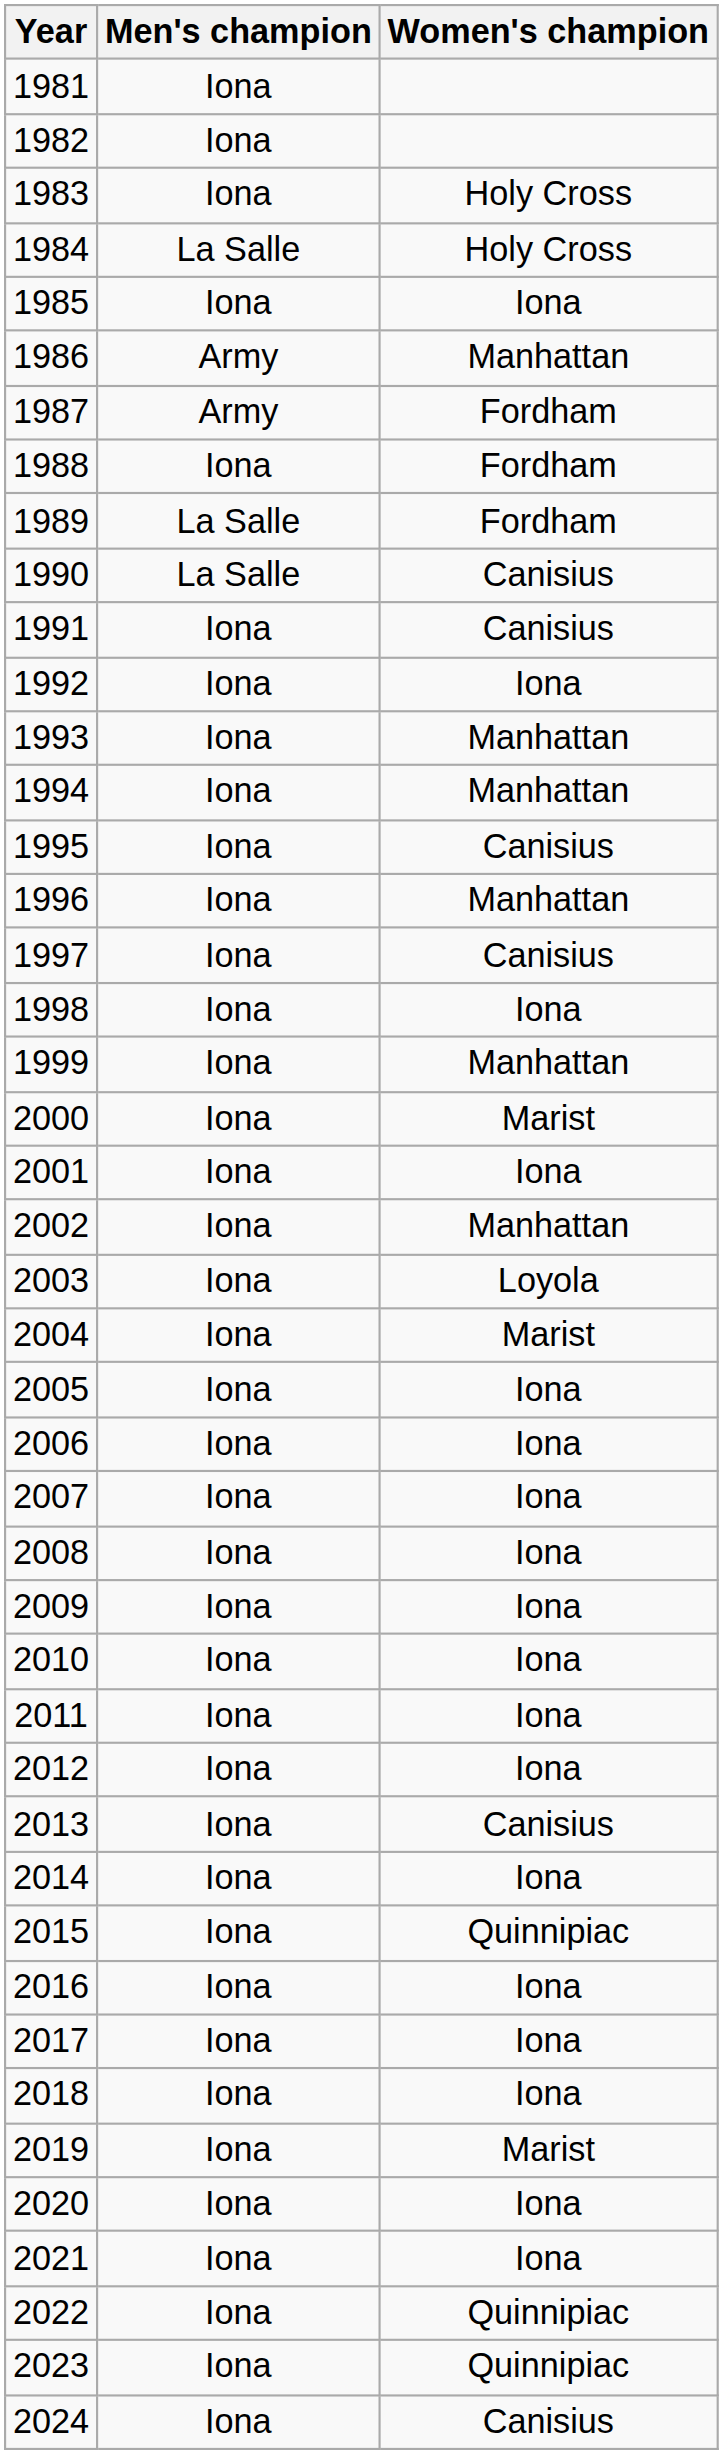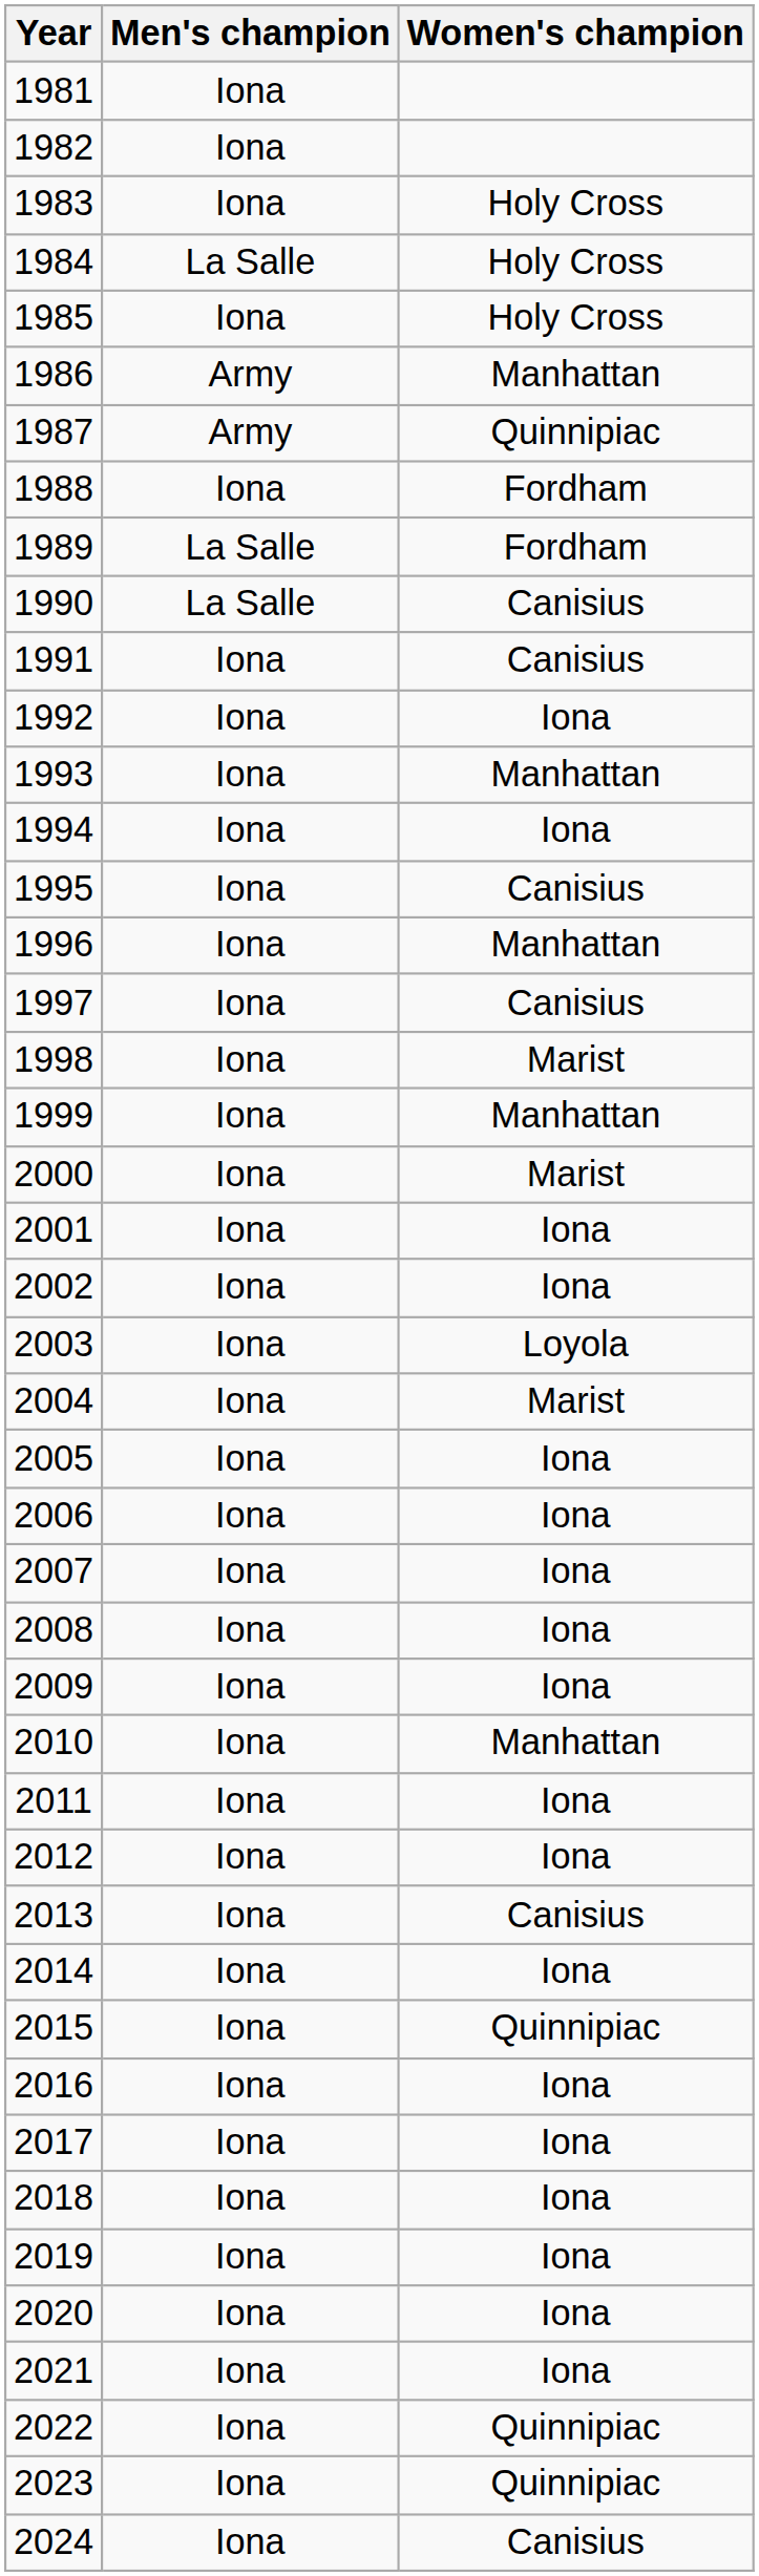1985 | Women's champion: Iona -> Holy Cross
1987 | Women's champion: Fordham -> Quinnipiac
1994 | Women's champion: Manhattan -> Iona
1998 | Women's champion: Iona -> Marist
2002 | Women's champion: Manhattan -> Iona
2010 | Women's champion: Iona -> Manhattan
2019 | Women's champion: Marist -> Iona
